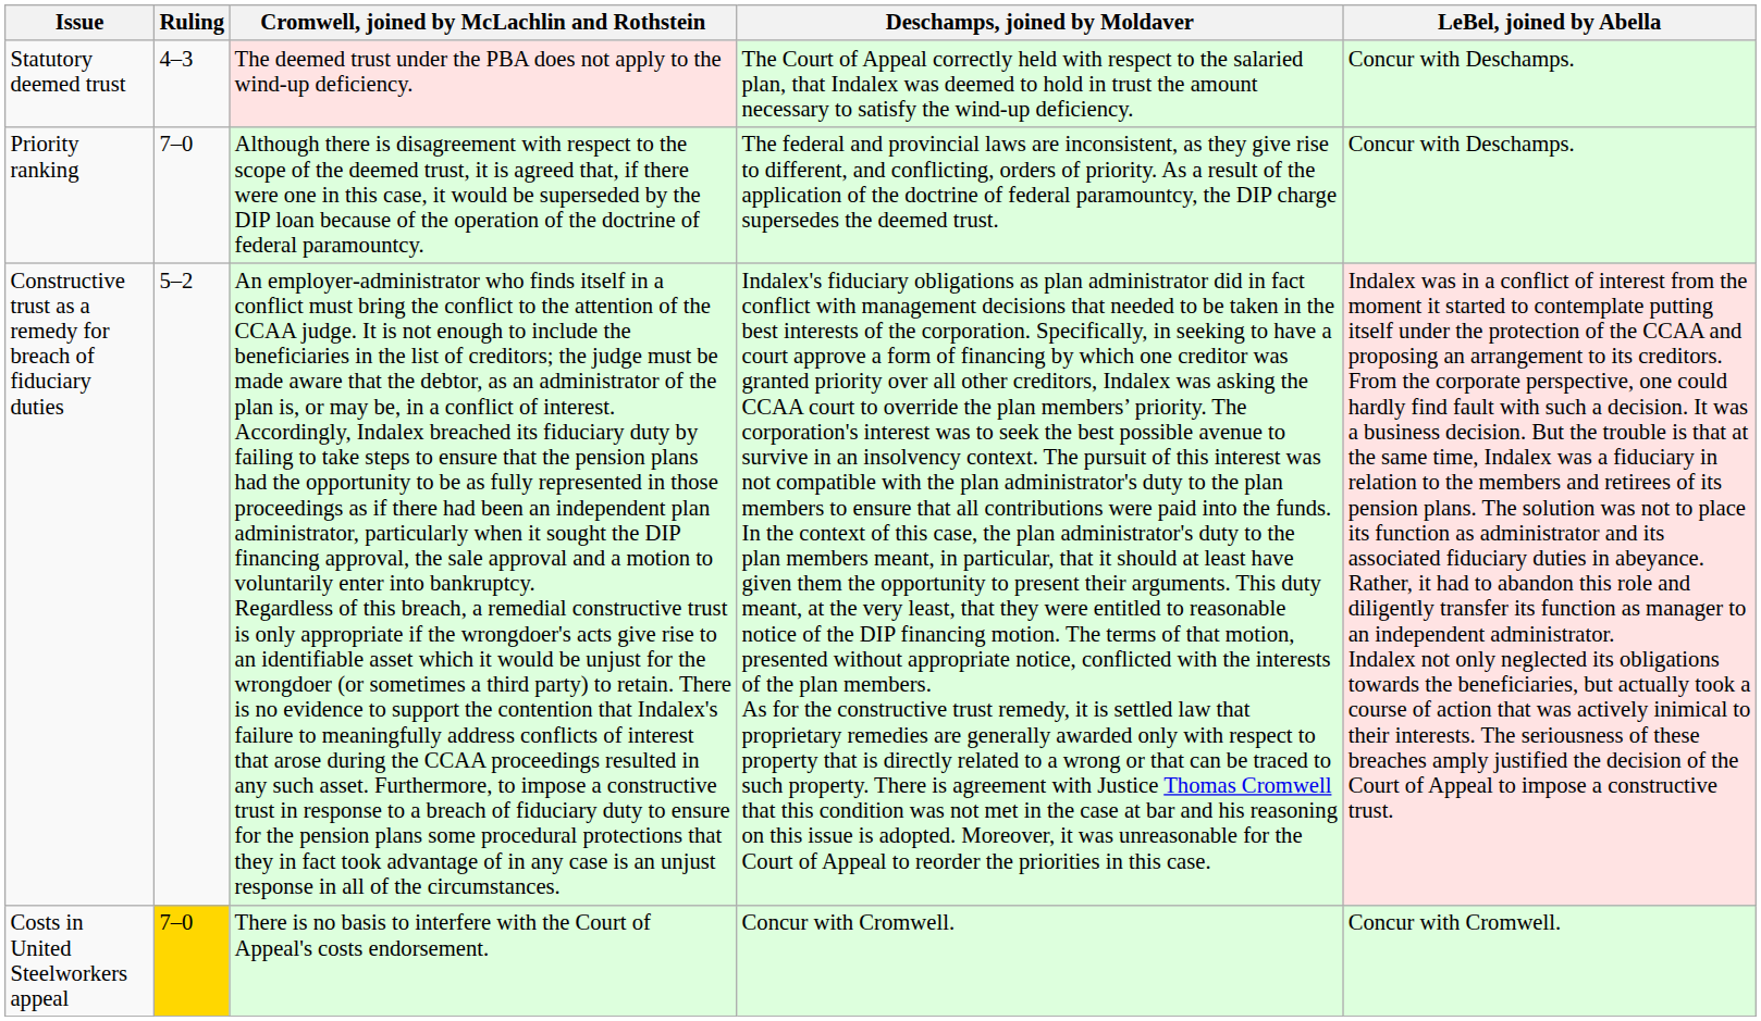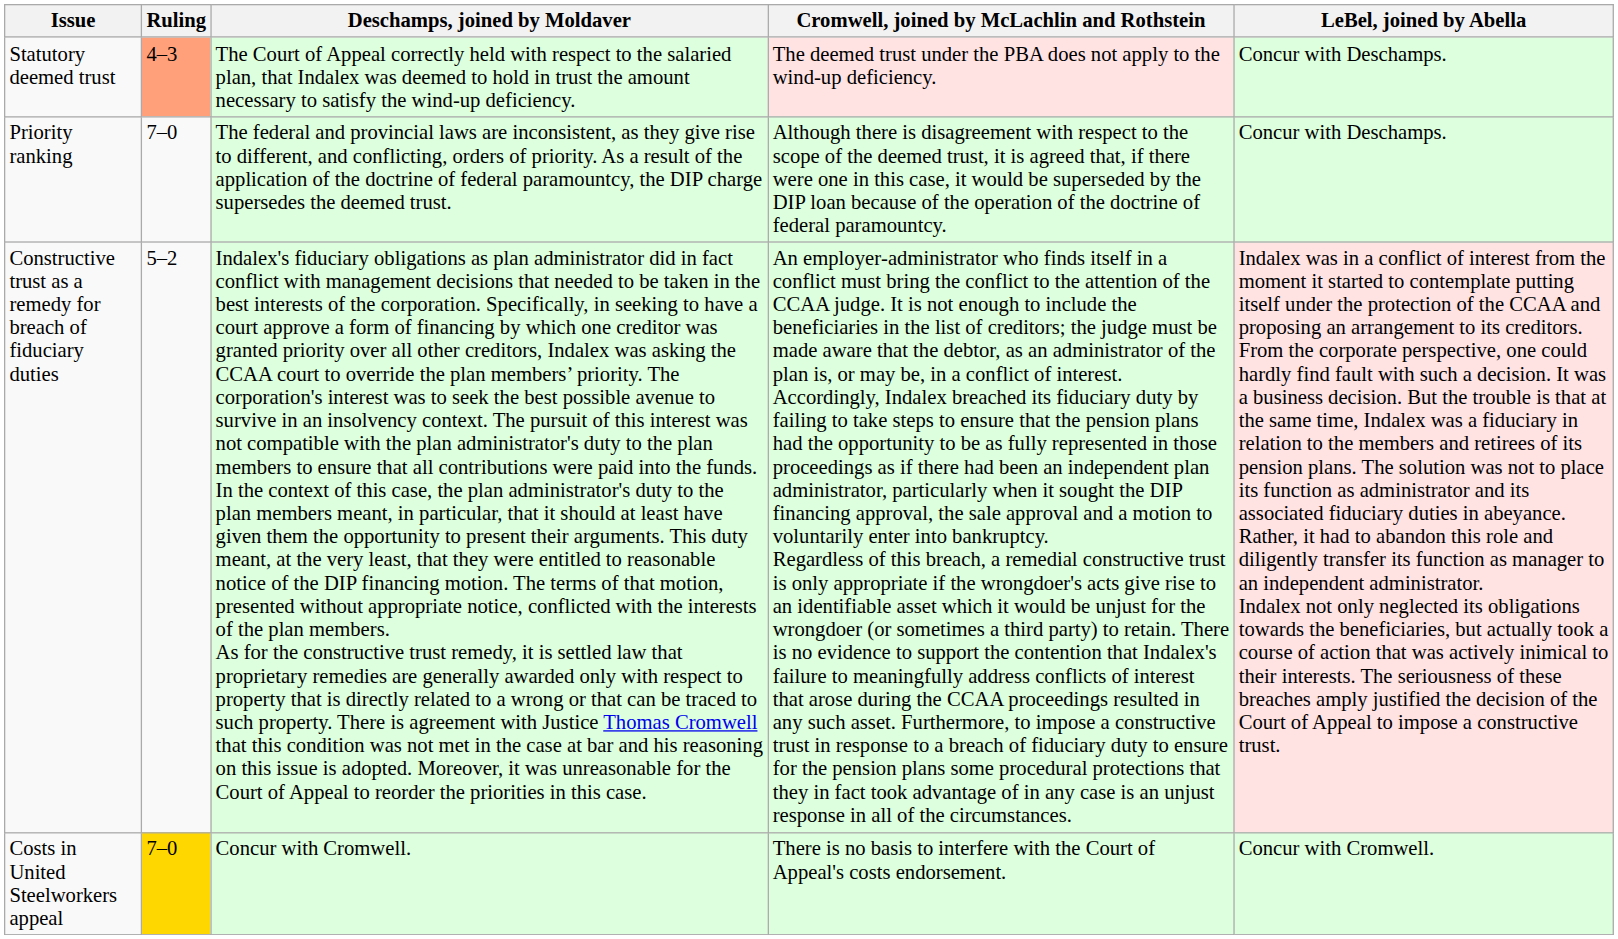columns swapped: Deschamps, joined by Moldaver <-> Cromwell, joined by McLachlin and Rothstein
Statutory deemed trust | Ruling: no background -> lightsalmon background
